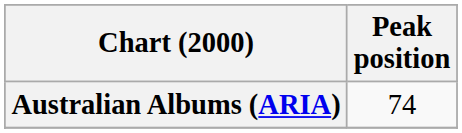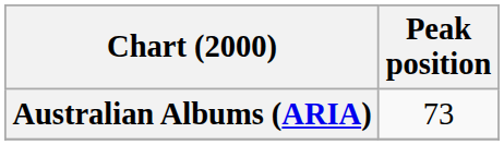Australian Albums (ARIA) | Peak position: 74 -> 73
